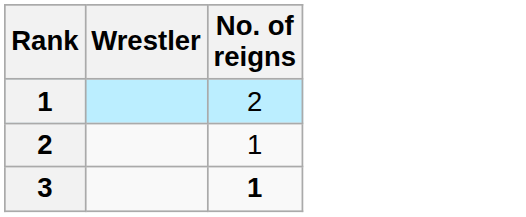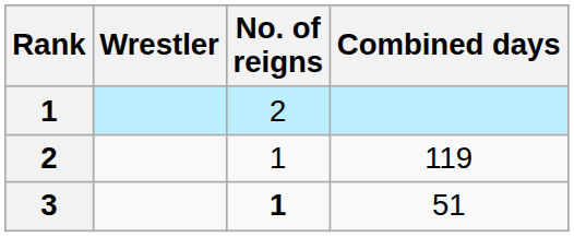+ column: Combined days | 119 | 51
